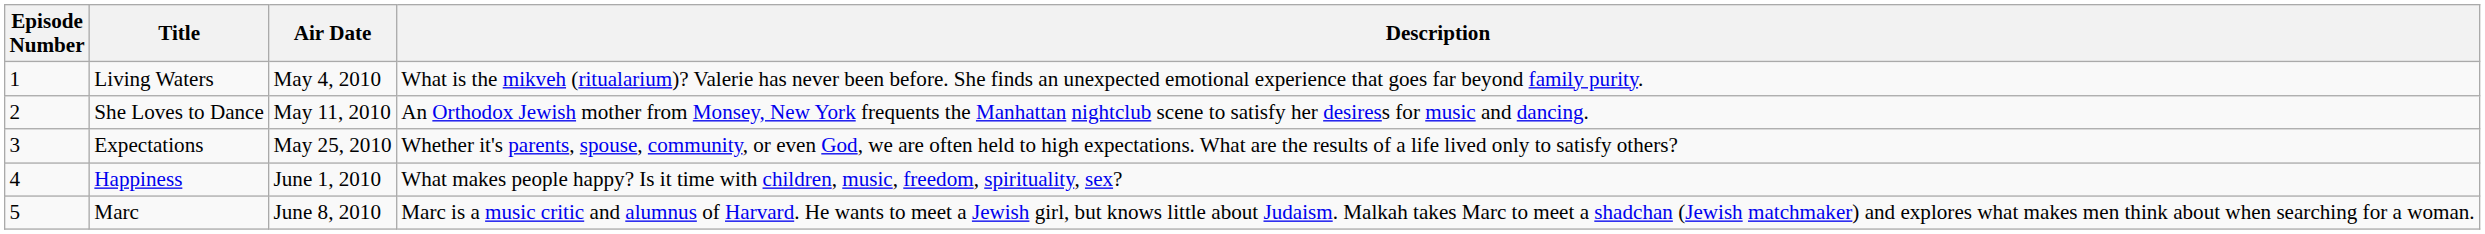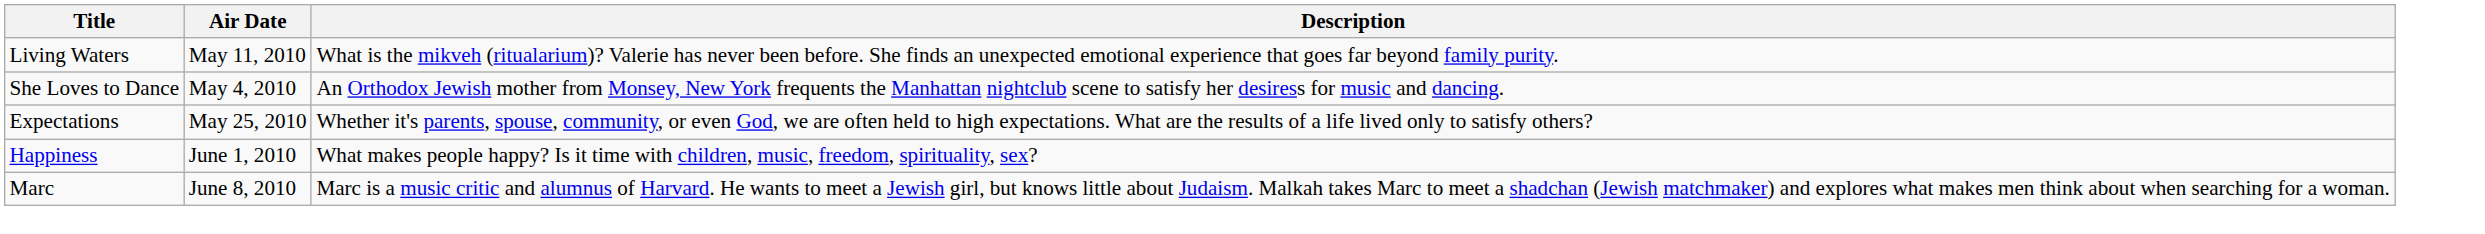- column: Episode Number | 1 | 2 | 3 | 4 | 5
Living Waters | Air Date: May 4, 2010 -> May 11, 2010
She Loves to Dance | Air Date: May 11, 2010 -> May 4, 2010
